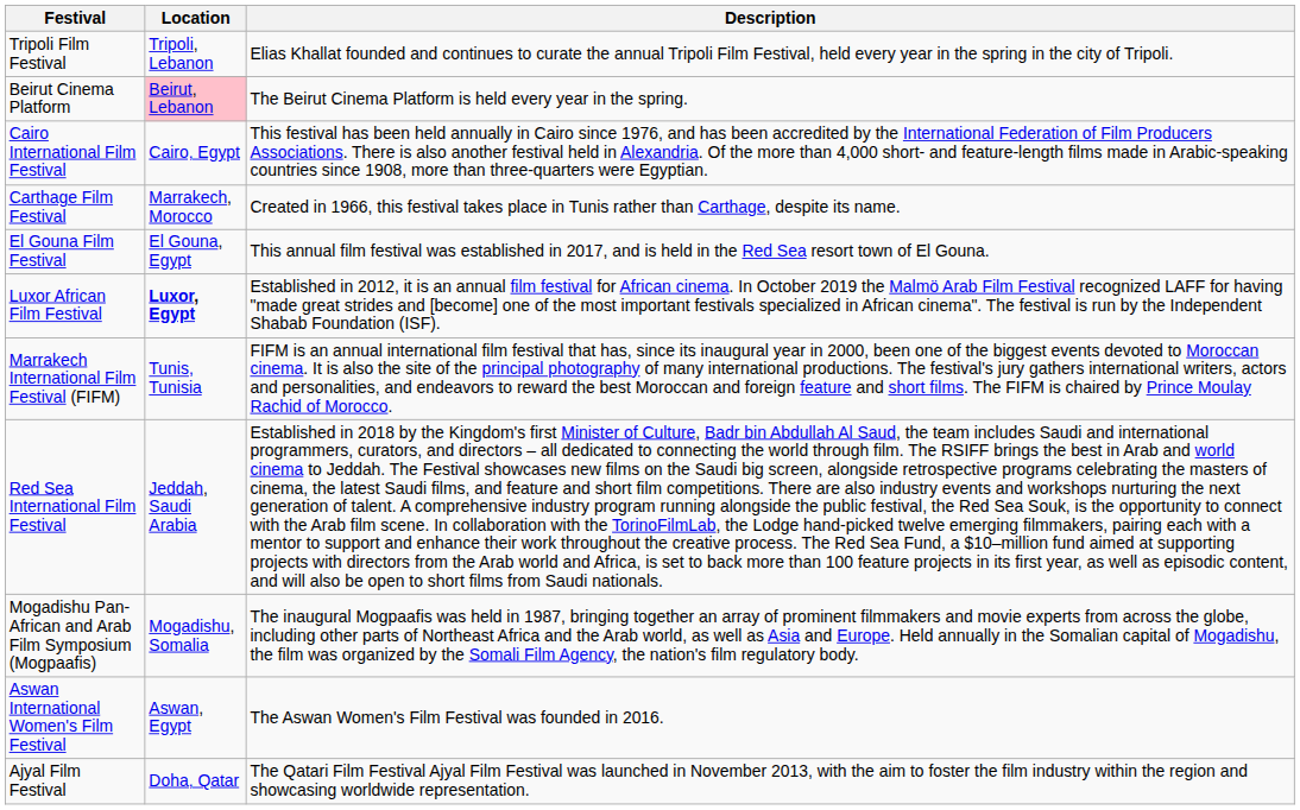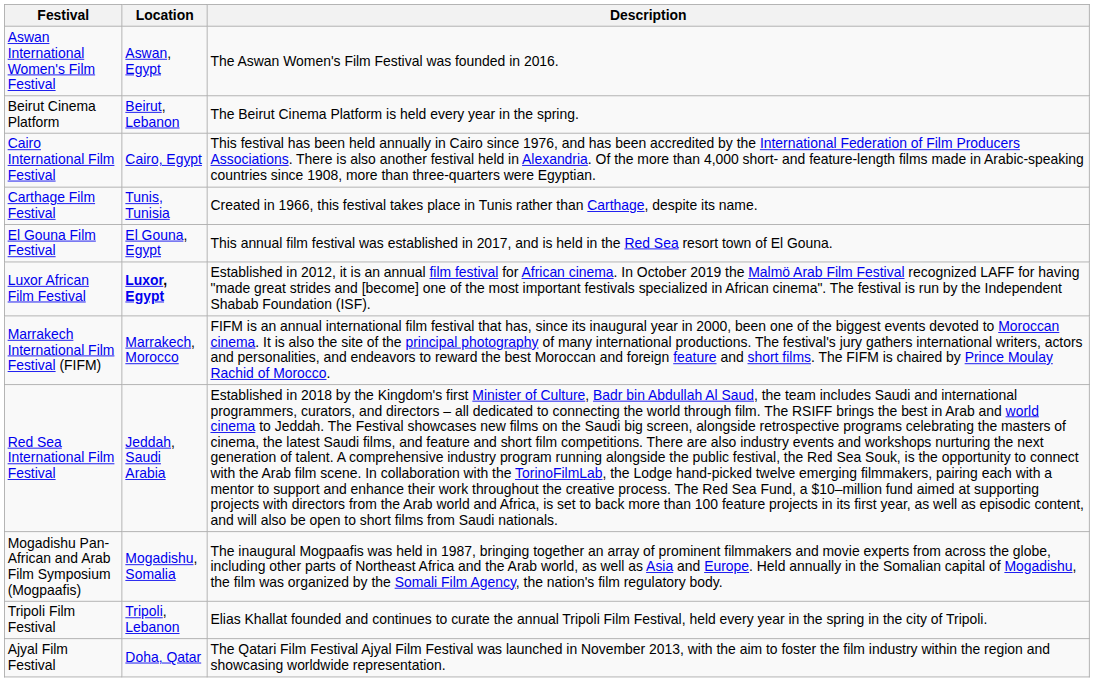rows swapped: Aswan International Women's Film Festival <-> Tripoli Film Festival
Beirut Cinema Platform | Location: pink background -> no background
Carthage Film Festival | Location: Marrakech, Morocco -> Tunis, Tunisia
Marrakech International Film Festival (FIFM) | Location: Tunis, Tunisia -> Marrakech, Morocco
